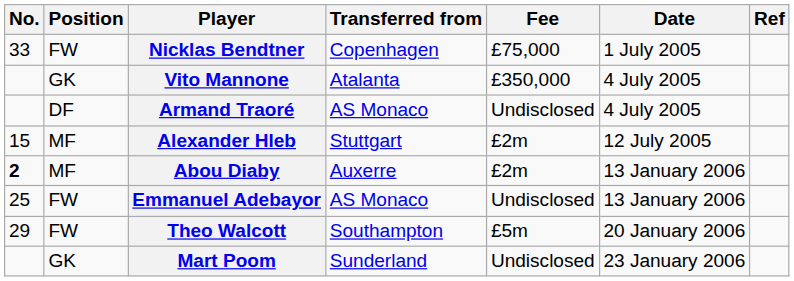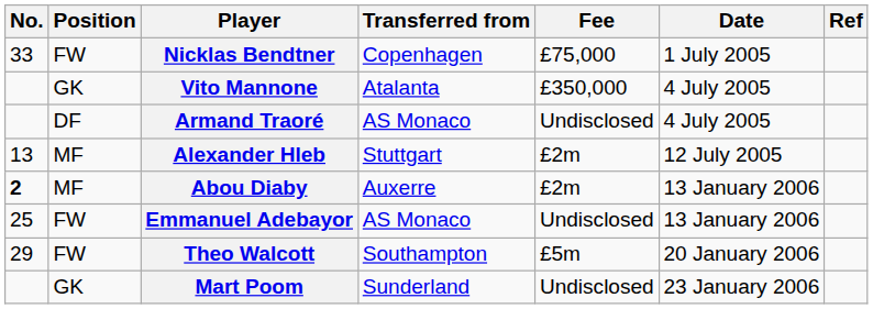Alexander Hleb | No.: 15 -> 13
